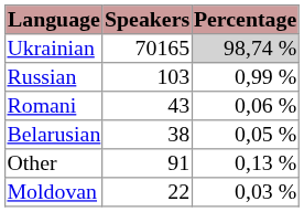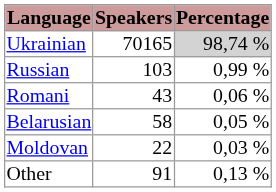Belarusian | Speakers: 38 -> 58
rows swapped: Moldovan <-> Other
